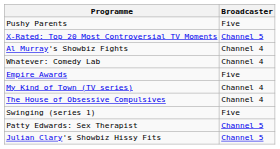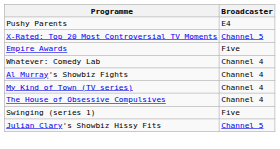Pushy Parents | Broadcaster: Five -> E4
rows swapped: Empire Awards <-> Al Murray's Showbiz Fights
- row: Patty Edwards: Sex Therapist | Channel 5
